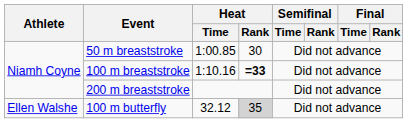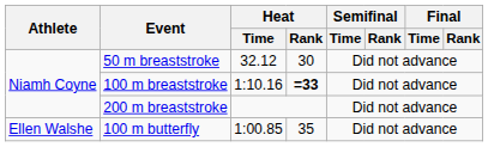50 m breaststroke | Heat / Time: 1:00.85 -> 32.12
100 m butterfly | Heat / Time: 32.12 -> 1:00.85
100 m butterfly | Heat / Rank: lightgrey background -> no background
